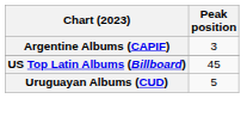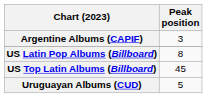+ row: US Latin Pop Albums (Billboard) | 8
